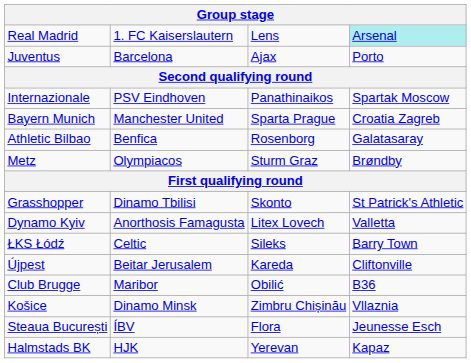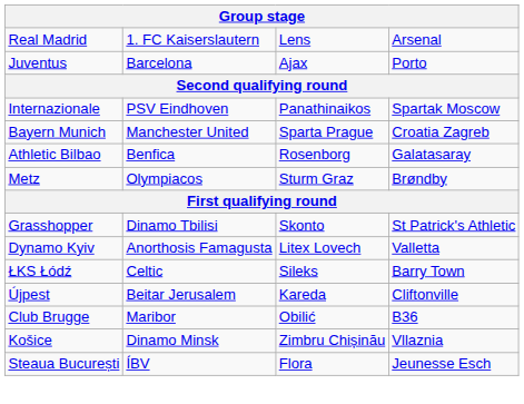Real Madrid | column 4: paleturquoise background -> no background
- row: Halmstads BK | HJK | Yerevan | Kapaz
